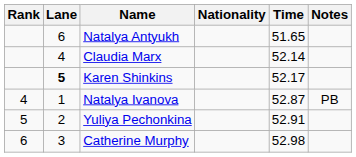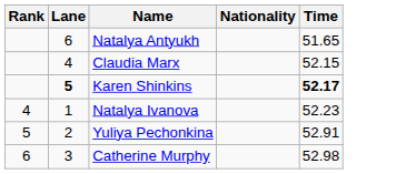- column: Notes | PB
Claudia Marx | Time: 52.14 -> 52.15
Karen Shinkins | Time: normal -> bold
Natalya Ivanova | Time: 52.87 -> 52.23
